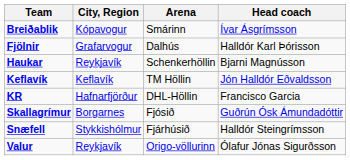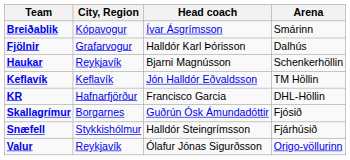columns swapped: Arena <-> Head coach
